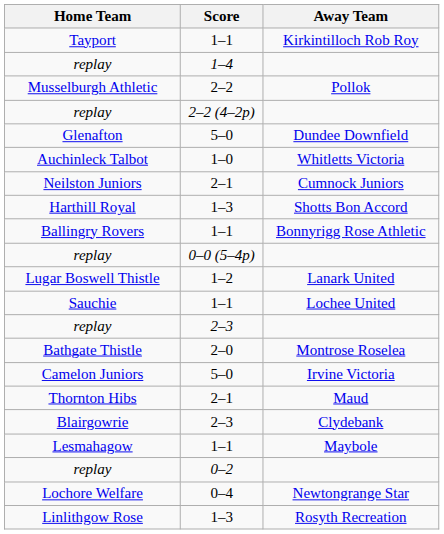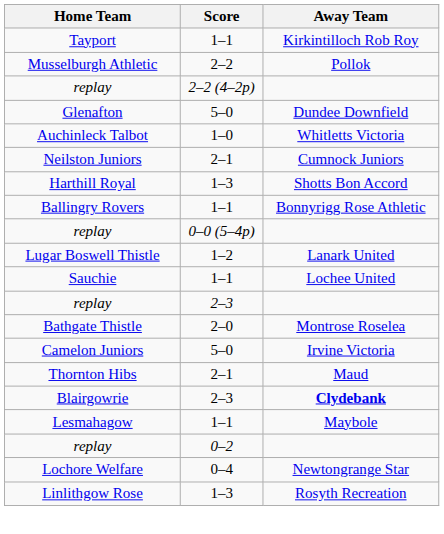- row: replay | 1–4
Blairgowrie | Away Team: normal -> bold
